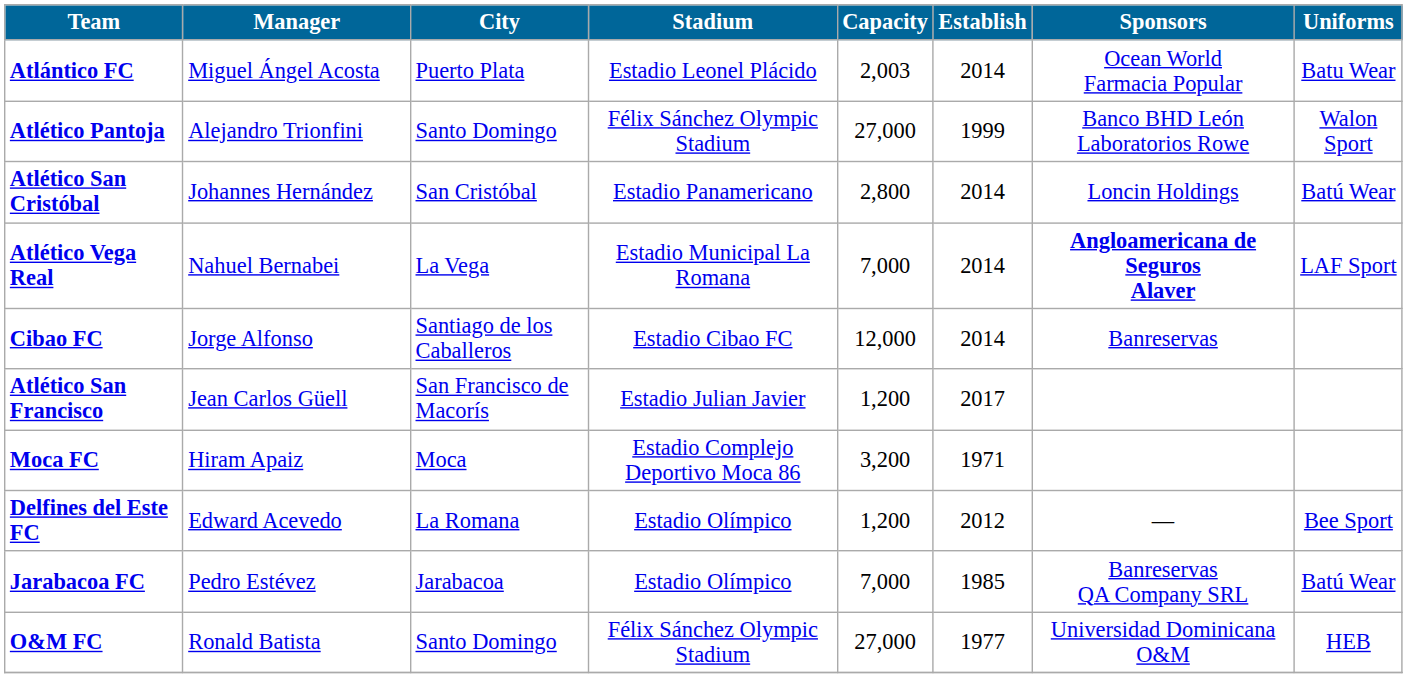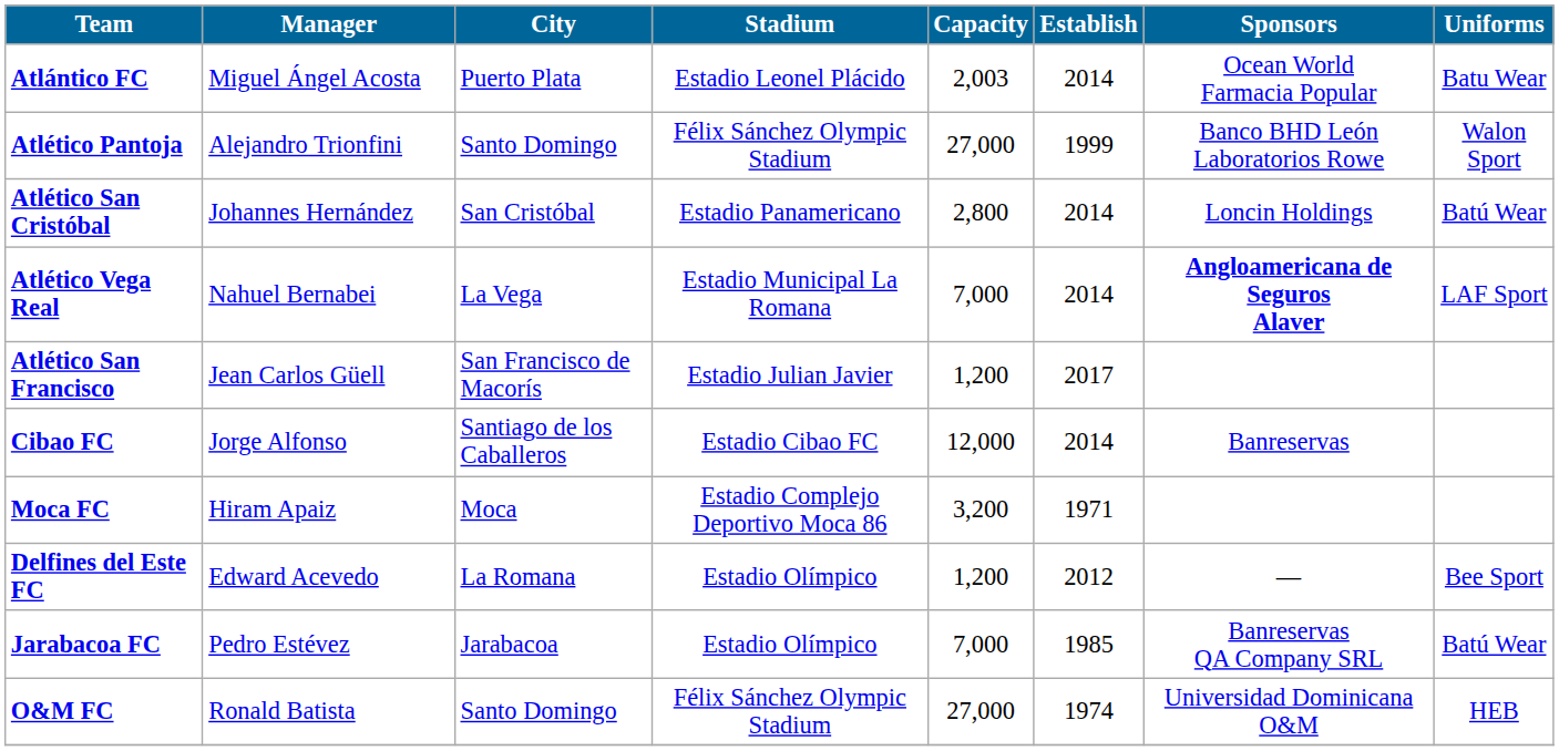rows swapped: Cibao FC <-> Atlético San Francisco
O&M FC | Establish: 1977 -> 1974
